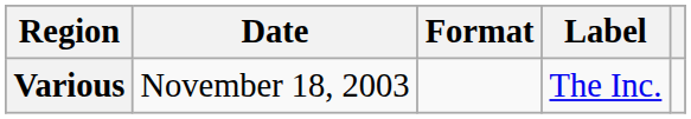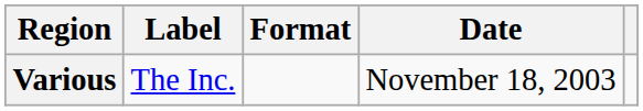columns swapped: Date <-> Label
